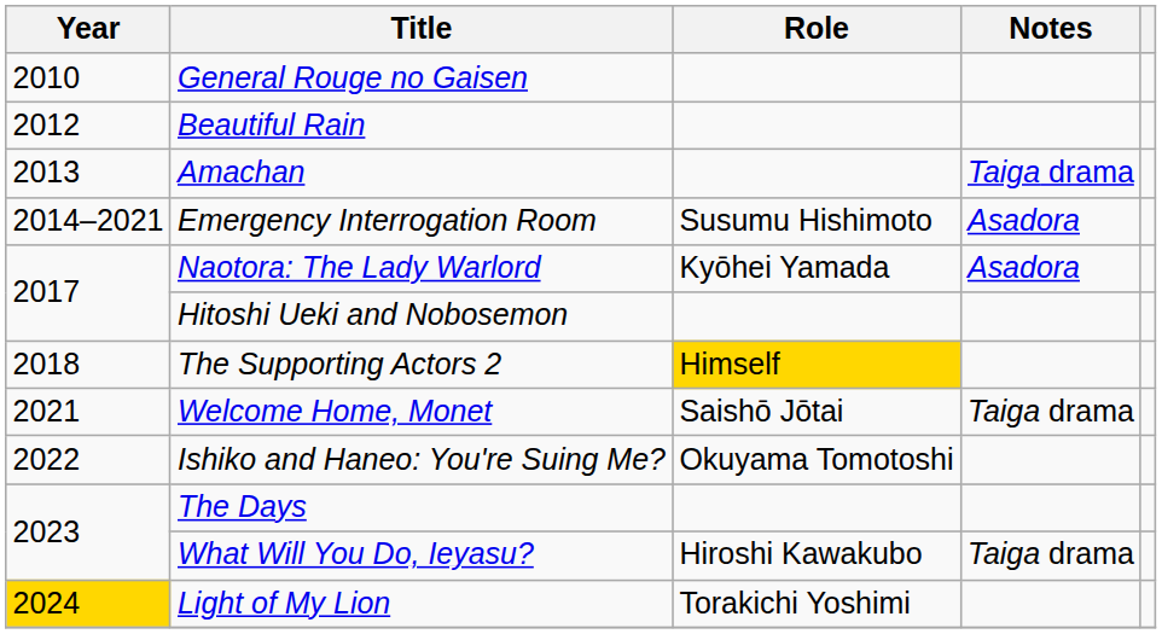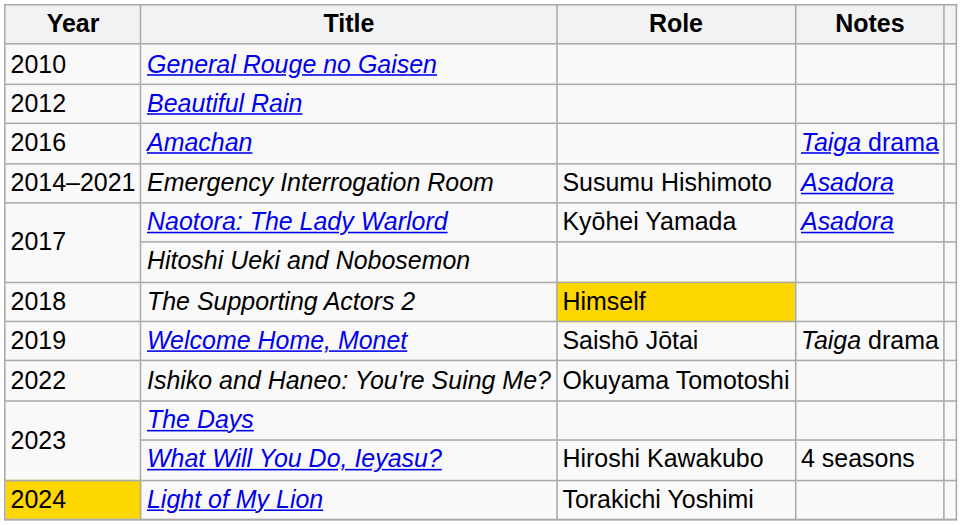Amachan | Year: 2013 -> 2016
Welcome Home, Monet | Year: 2021 -> 2019
What Will You Do, Ieyasu? | Notes: Taiga drama -> 4 seasons
